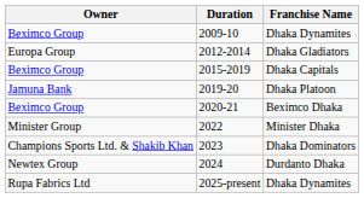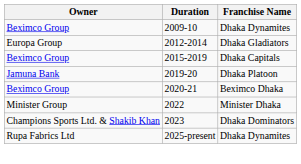- row: Newtex Group | 2024 | Durdanto Dhaka
